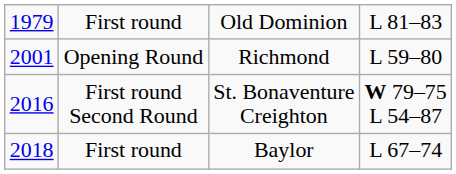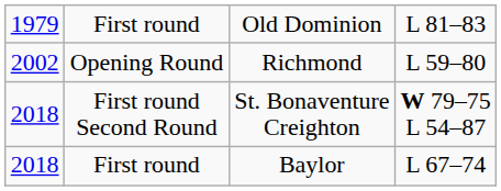Opening Round | column 1: 2001 -> 2002
First round Second Round | column 1: 2016 -> 2018
